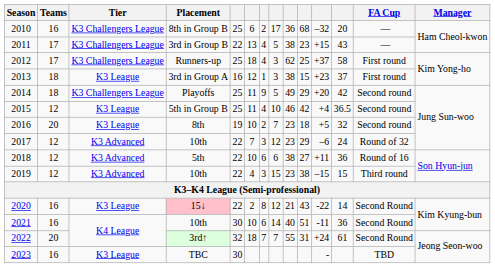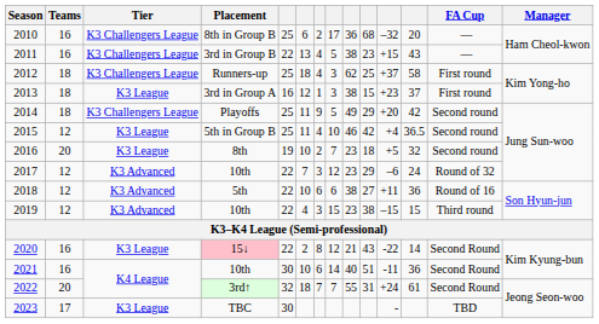2011 | Teams: 17 -> 16
2012 | Teams: 17 -> 18
2023 | Teams: 16 -> 17
